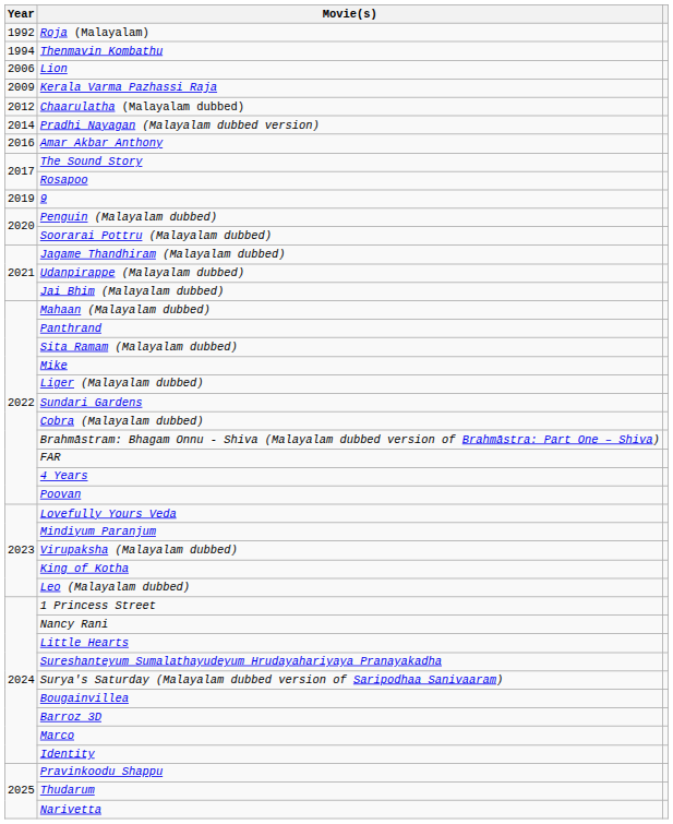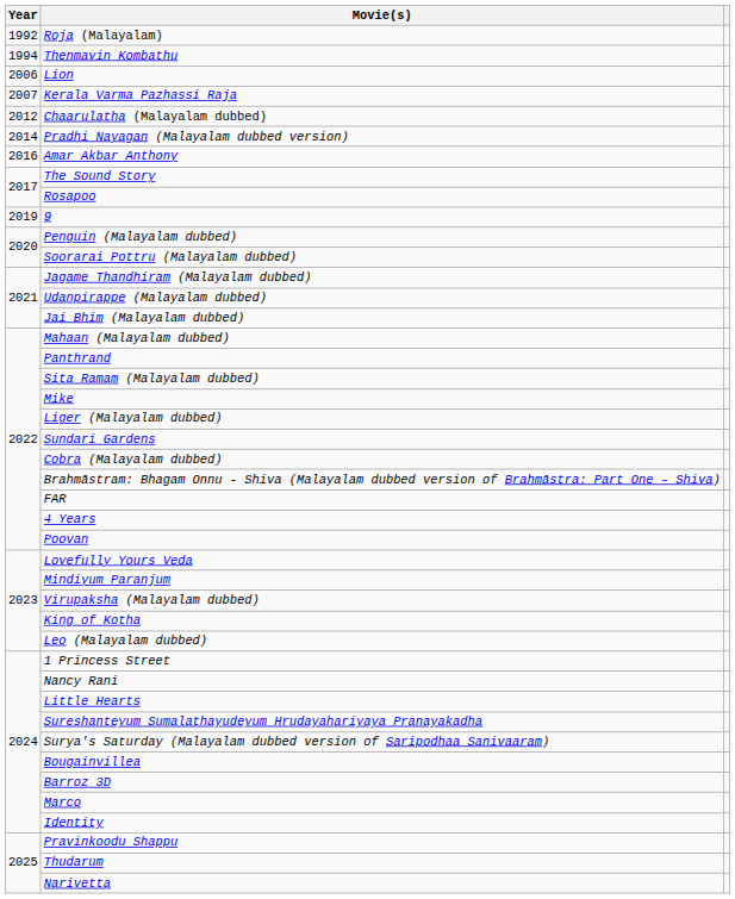Kerala Varma Pazhassi Raja | Year: 2009 -> 2007
